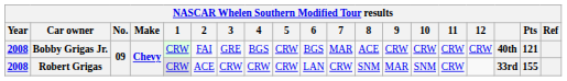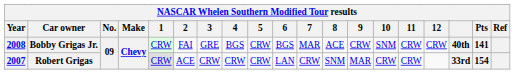Bobby Grigas Jr. | 10: CRW -> SNM
Bobby Grigas Jr. | Pts: 121 -> 141
Robert Grigas | Year: 2008 -> 2007
Robert Grigas | 10: SNM -> CRW
Robert Grigas | Pts: 155 -> 154
